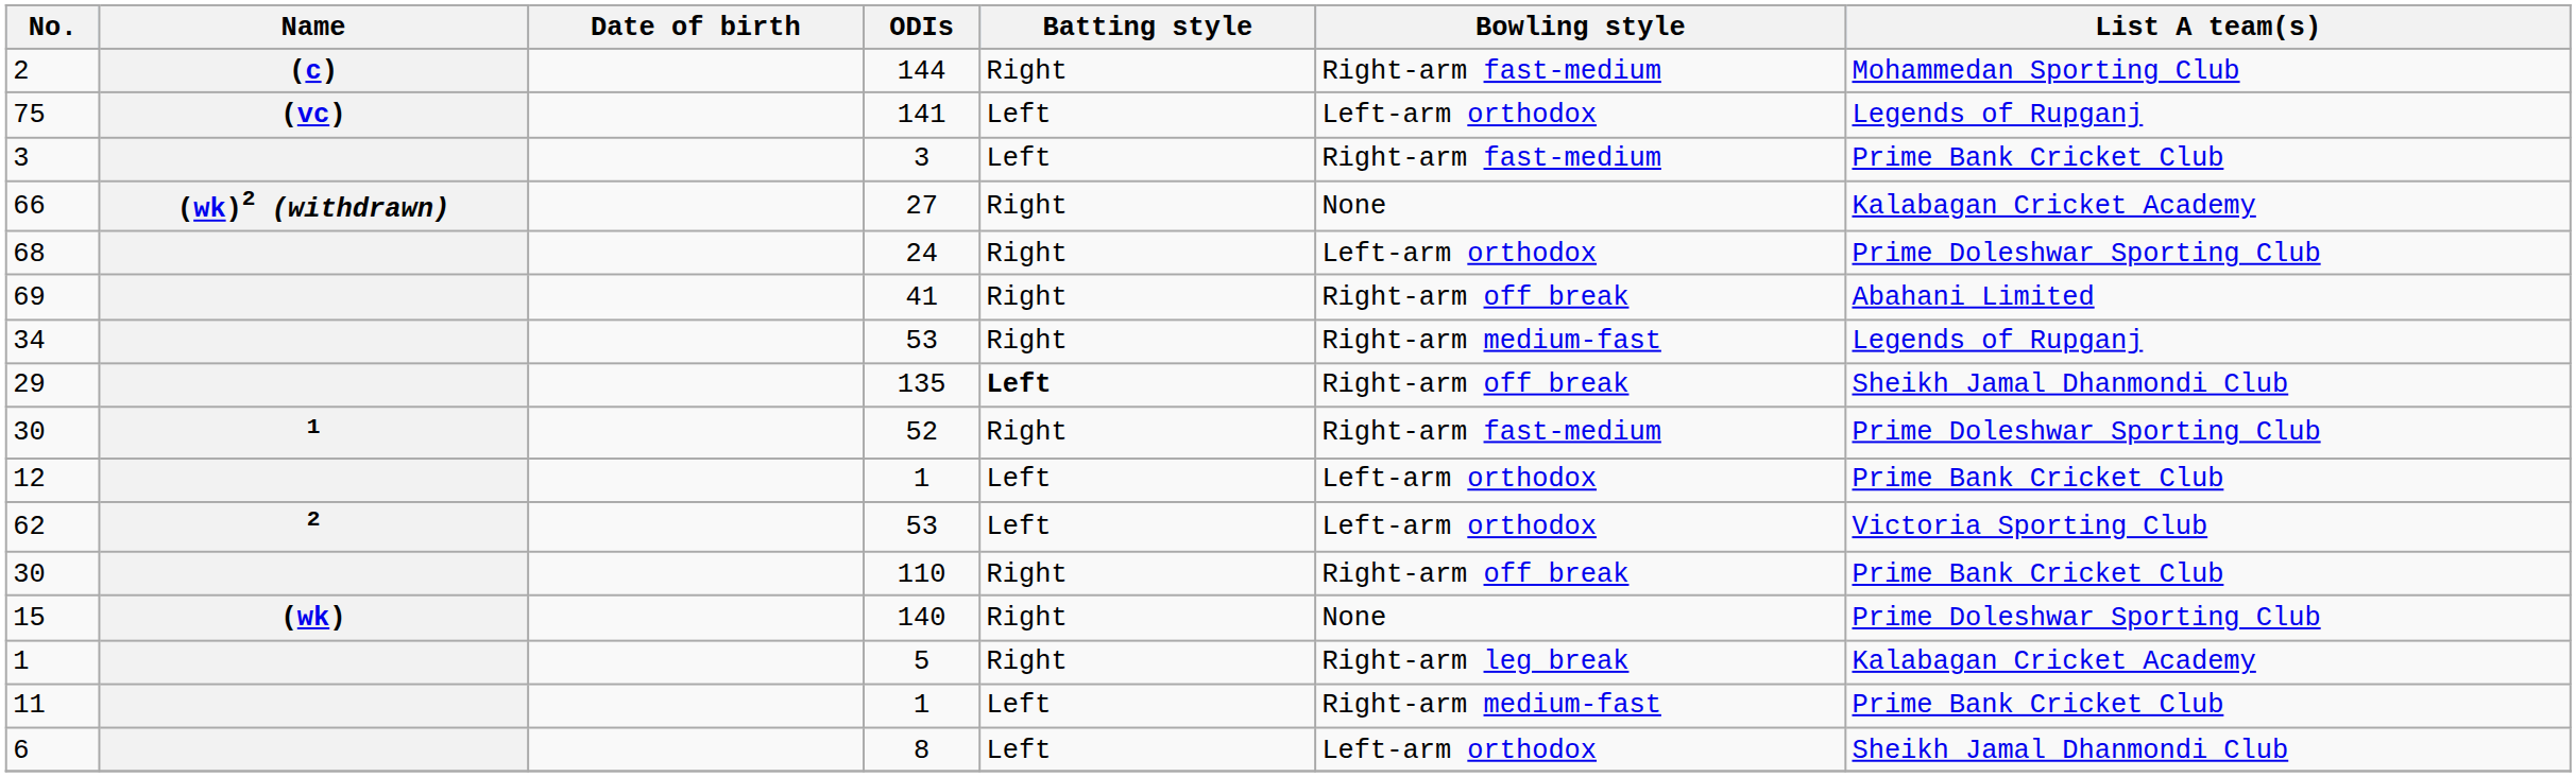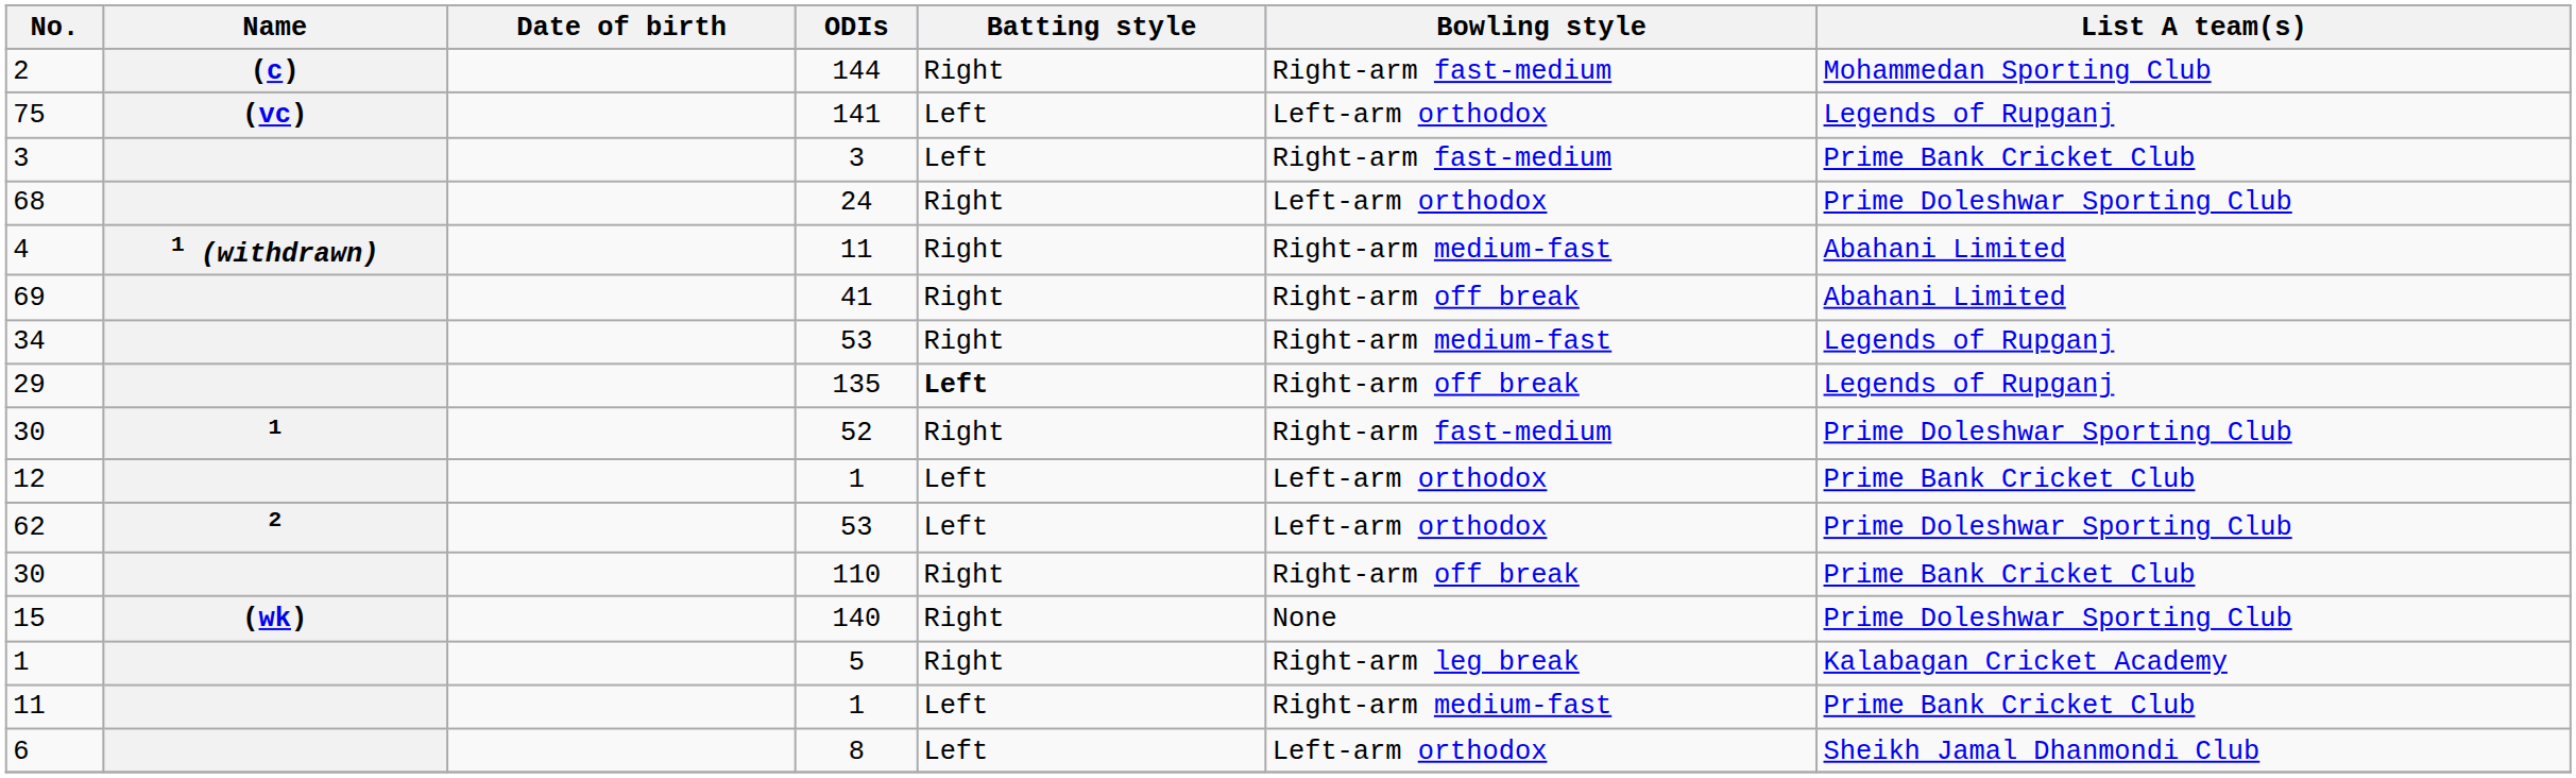- row: 66 | (wk)2 (withdrawn) | 27 | Right | None | Kalabagan Cricket Academy
+ row: 4 | 1 (withdrawn) | 11 | Right | Right-arm medium-fast | Abahani Limited
29 | List A team(s): Sheikh Jamal Dhanmondi Club -> Legends of Rupganj
62 | List A team(s): Victoria Sporting Club -> Prime Doleshwar Sporting Club
